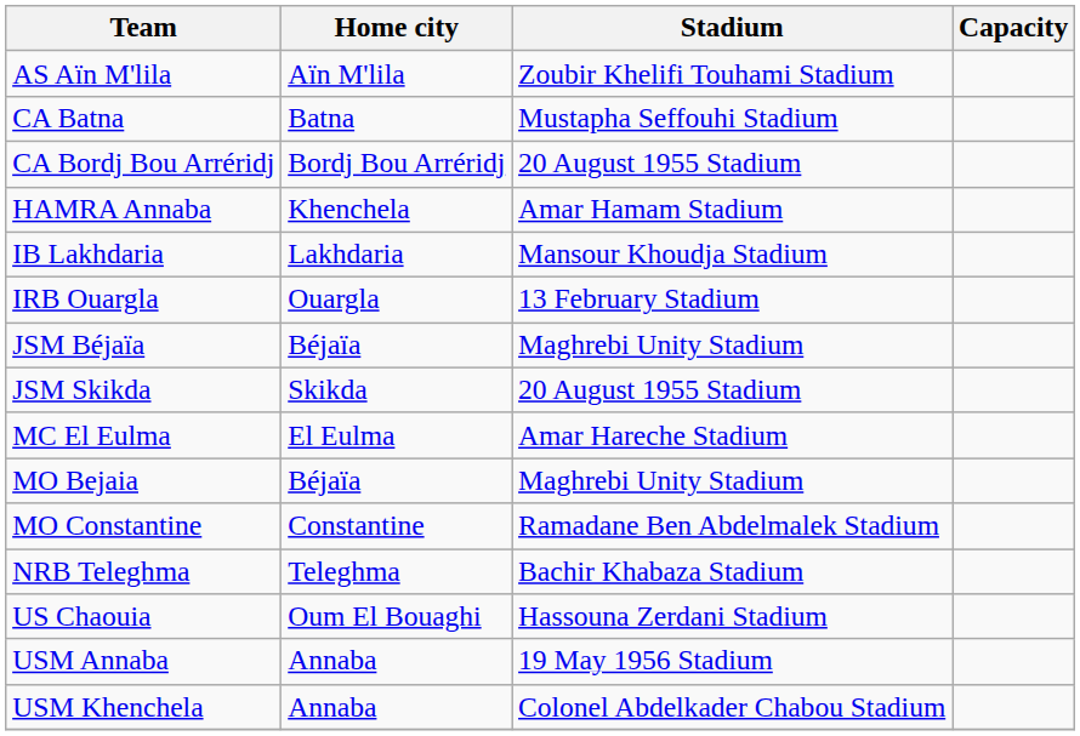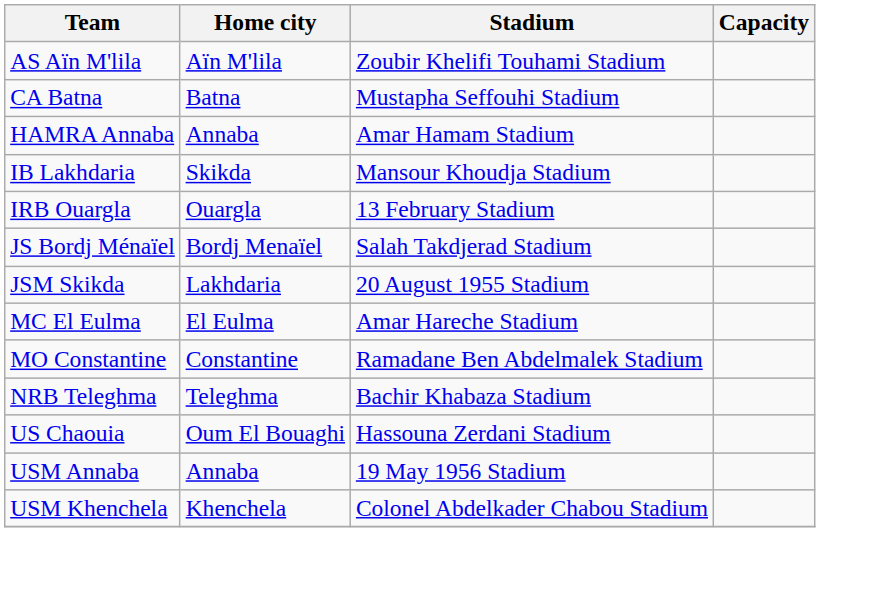- row: CA Bordj Bou Arréridj | Bordj Bou Arréridj | 20 August 1955 Stadium
HAMRA Annaba | Home city: Khenchela -> Annaba
IB Lakhdaria | Home city: Lakhdaria -> Skikda
+ row: JS Bordj Ménaïel | Bordj Menaïel | Salah Takdjerad Stadium
- row: JSM Béjaïa | Béjaïa | Maghrebi Unity Stadium
JSM Skikda | Home city: Skikda -> Lakhdaria
- row: MO Bejaia | Béjaïa | Maghrebi Unity Stadium
USM Khenchela | Home city: Annaba -> Khenchela
